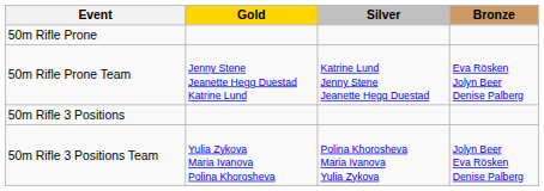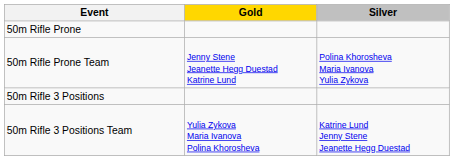- column: Bronze | Eva Rösken Jolyn Beer Denise Palberg | Jolyn Beer Eva Rösken Denise Palberg
50m Rifle Prone Team | Silver: Katrine Lund Jenny Stene Jeanette Hegg Duestad -> Polina Khorosheva Maria Ivanova Yulia Zykova
50m Rifle 3 Positions Team | Silver: Polina Khorosheva Maria Ivanova Yulia Zykova -> Katrine Lund Jenny Stene Jeanette Hegg Duestad
